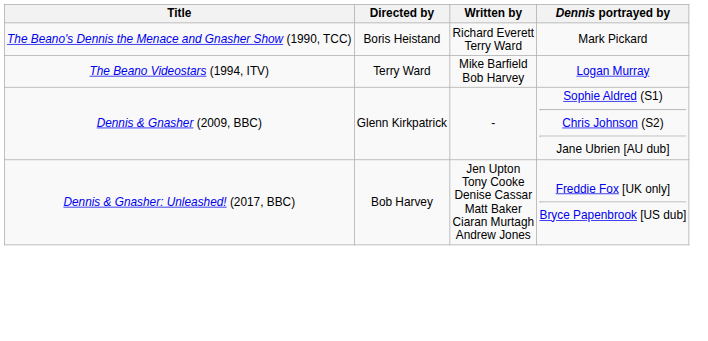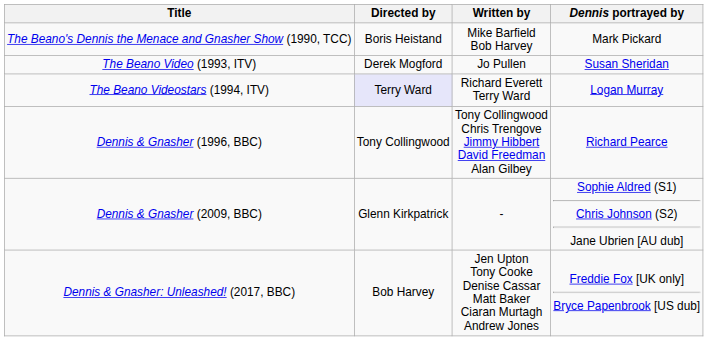The Beano's Dennis the Menace and Gnasher Show (1990, TCC) | Written by: Richard Everett Terry Ward -> Mike Barfield Bob Harvey
+ row: The Beano Video (1993, ITV) | Derek Mogford | Jo Pullen | Susan Sheridan
The Beano Videostars (1994, ITV) | Directed by: no background -> lavender background
The Beano Videostars (1994, ITV) | Written by: Mike Barfield Bob Harvey -> Richard Everett Terry Ward
+ row: Dennis & Gnasher (1996, BBC) | Tony Collingwood | Tony Collingwood Chris Trengove Jimmy Hibbert David Freedman Alan Gilbey | Richard Pearce
